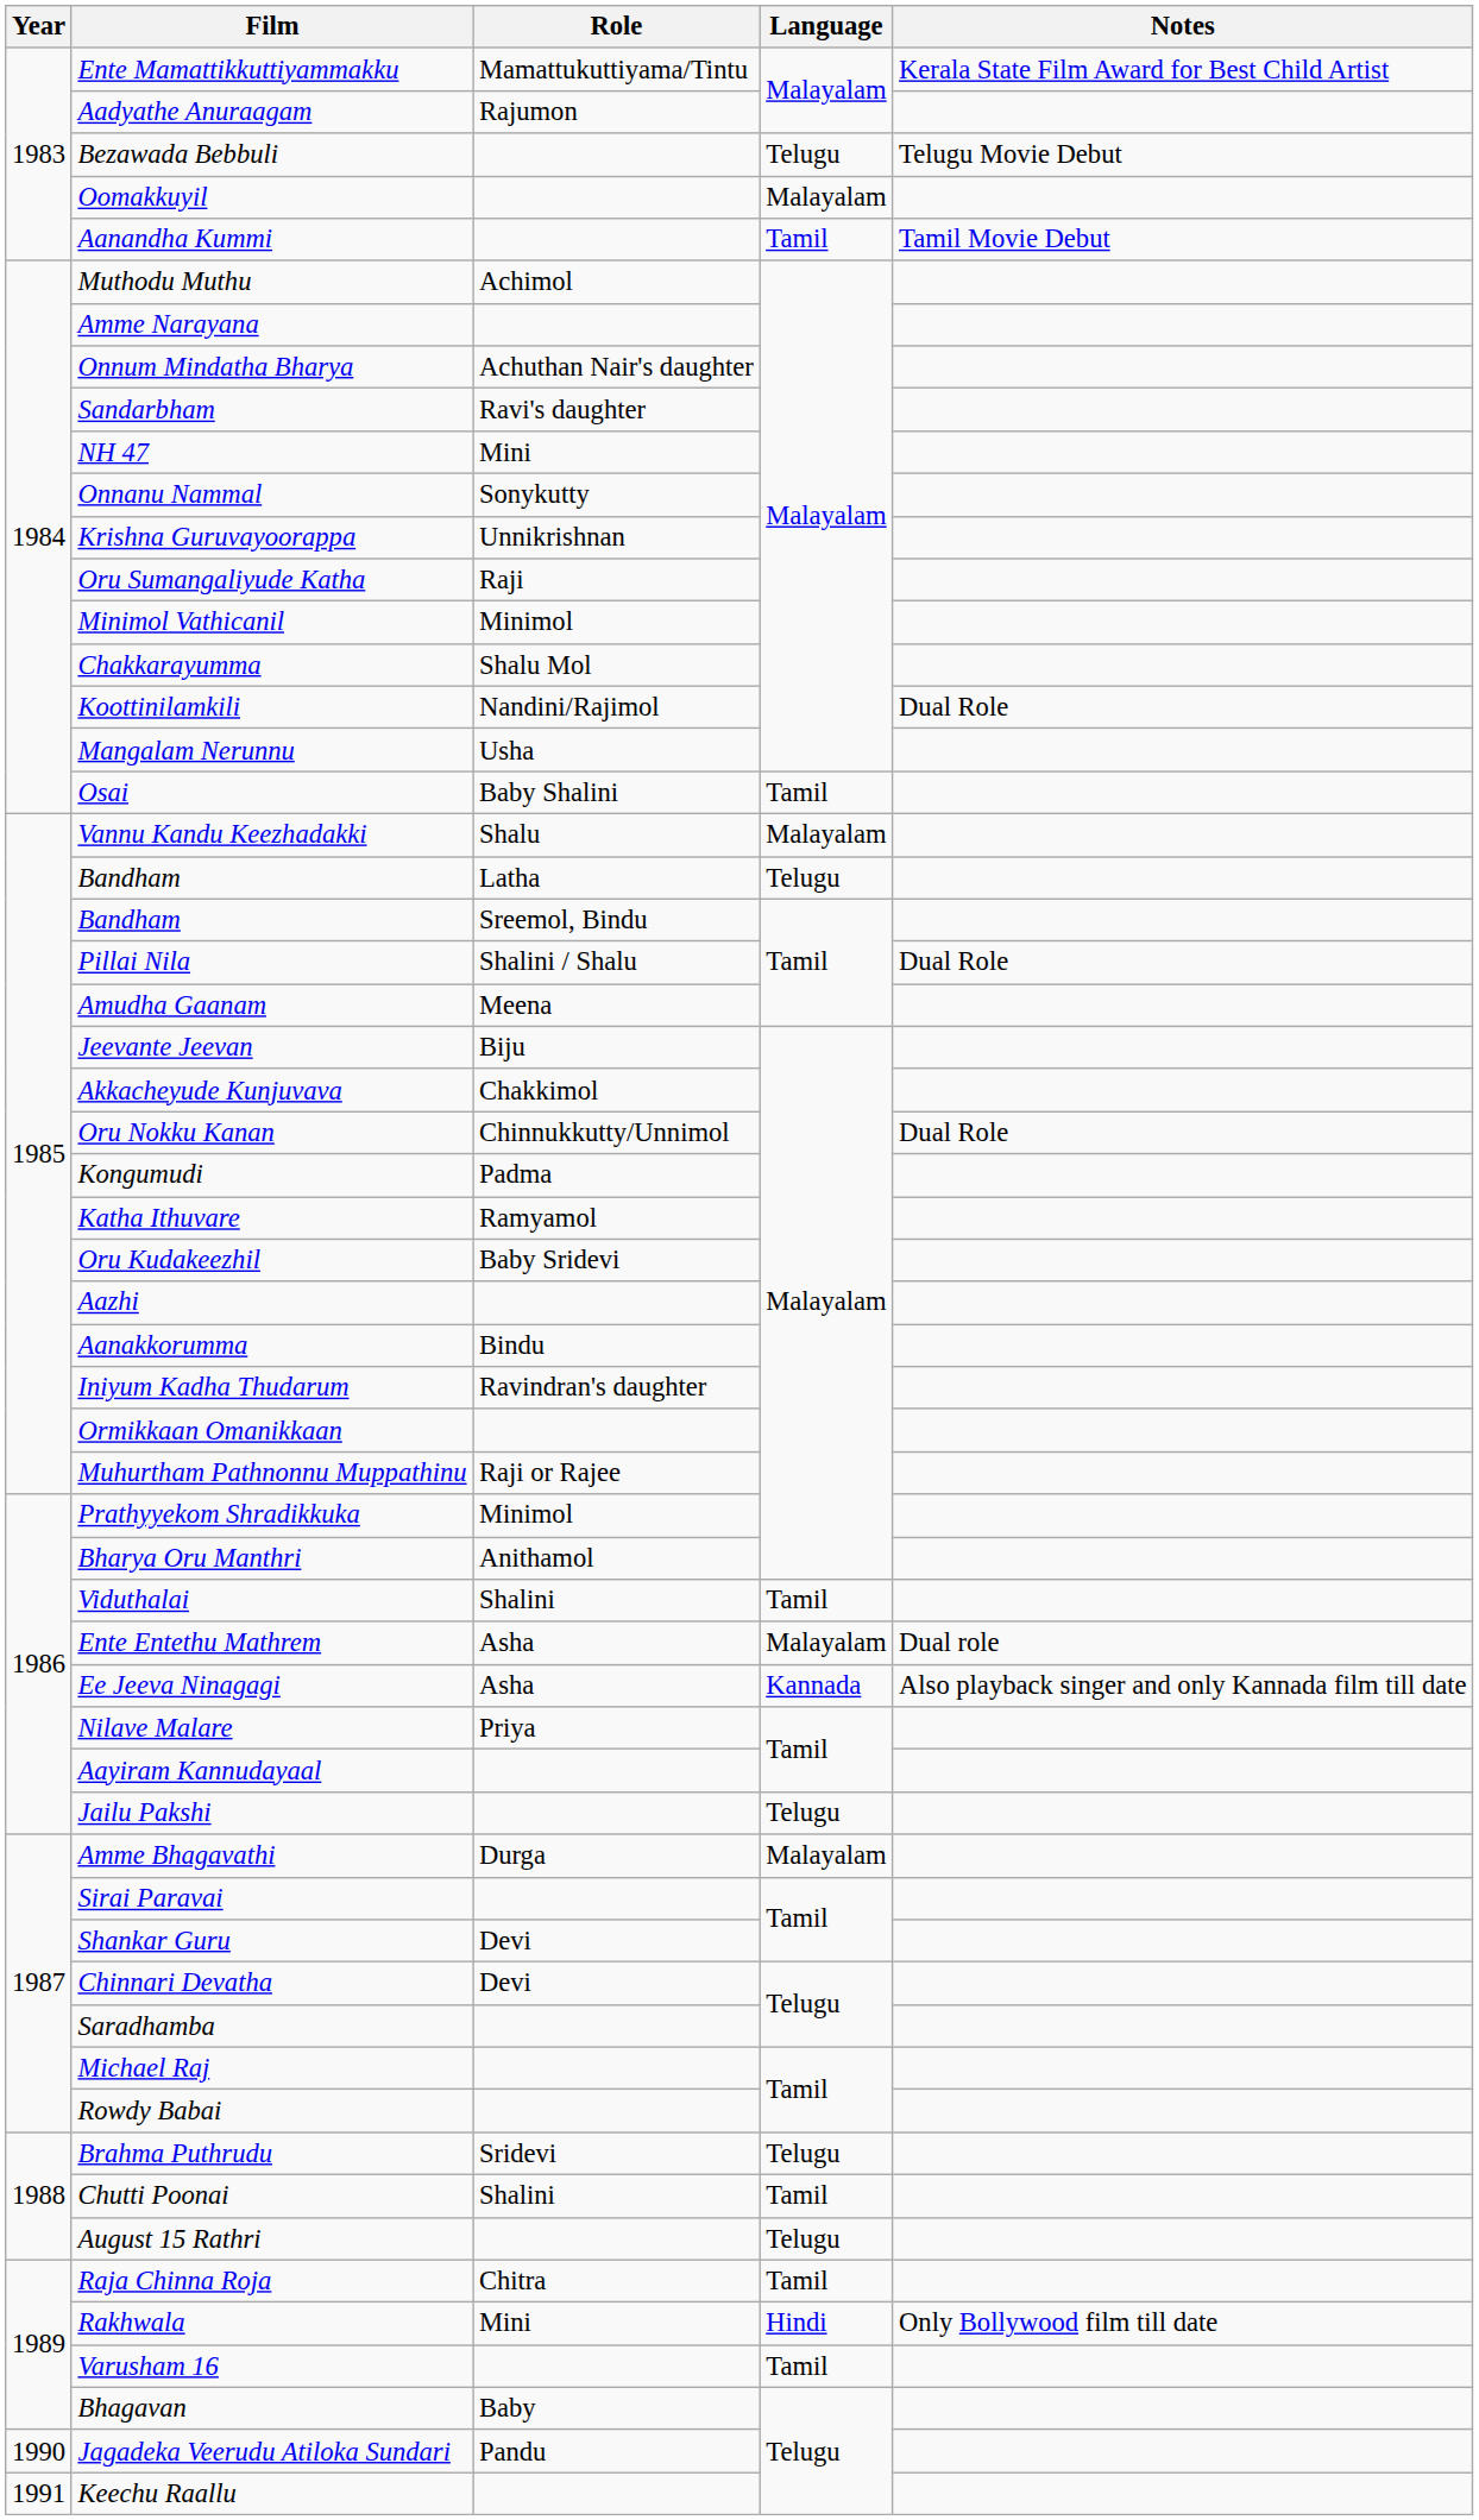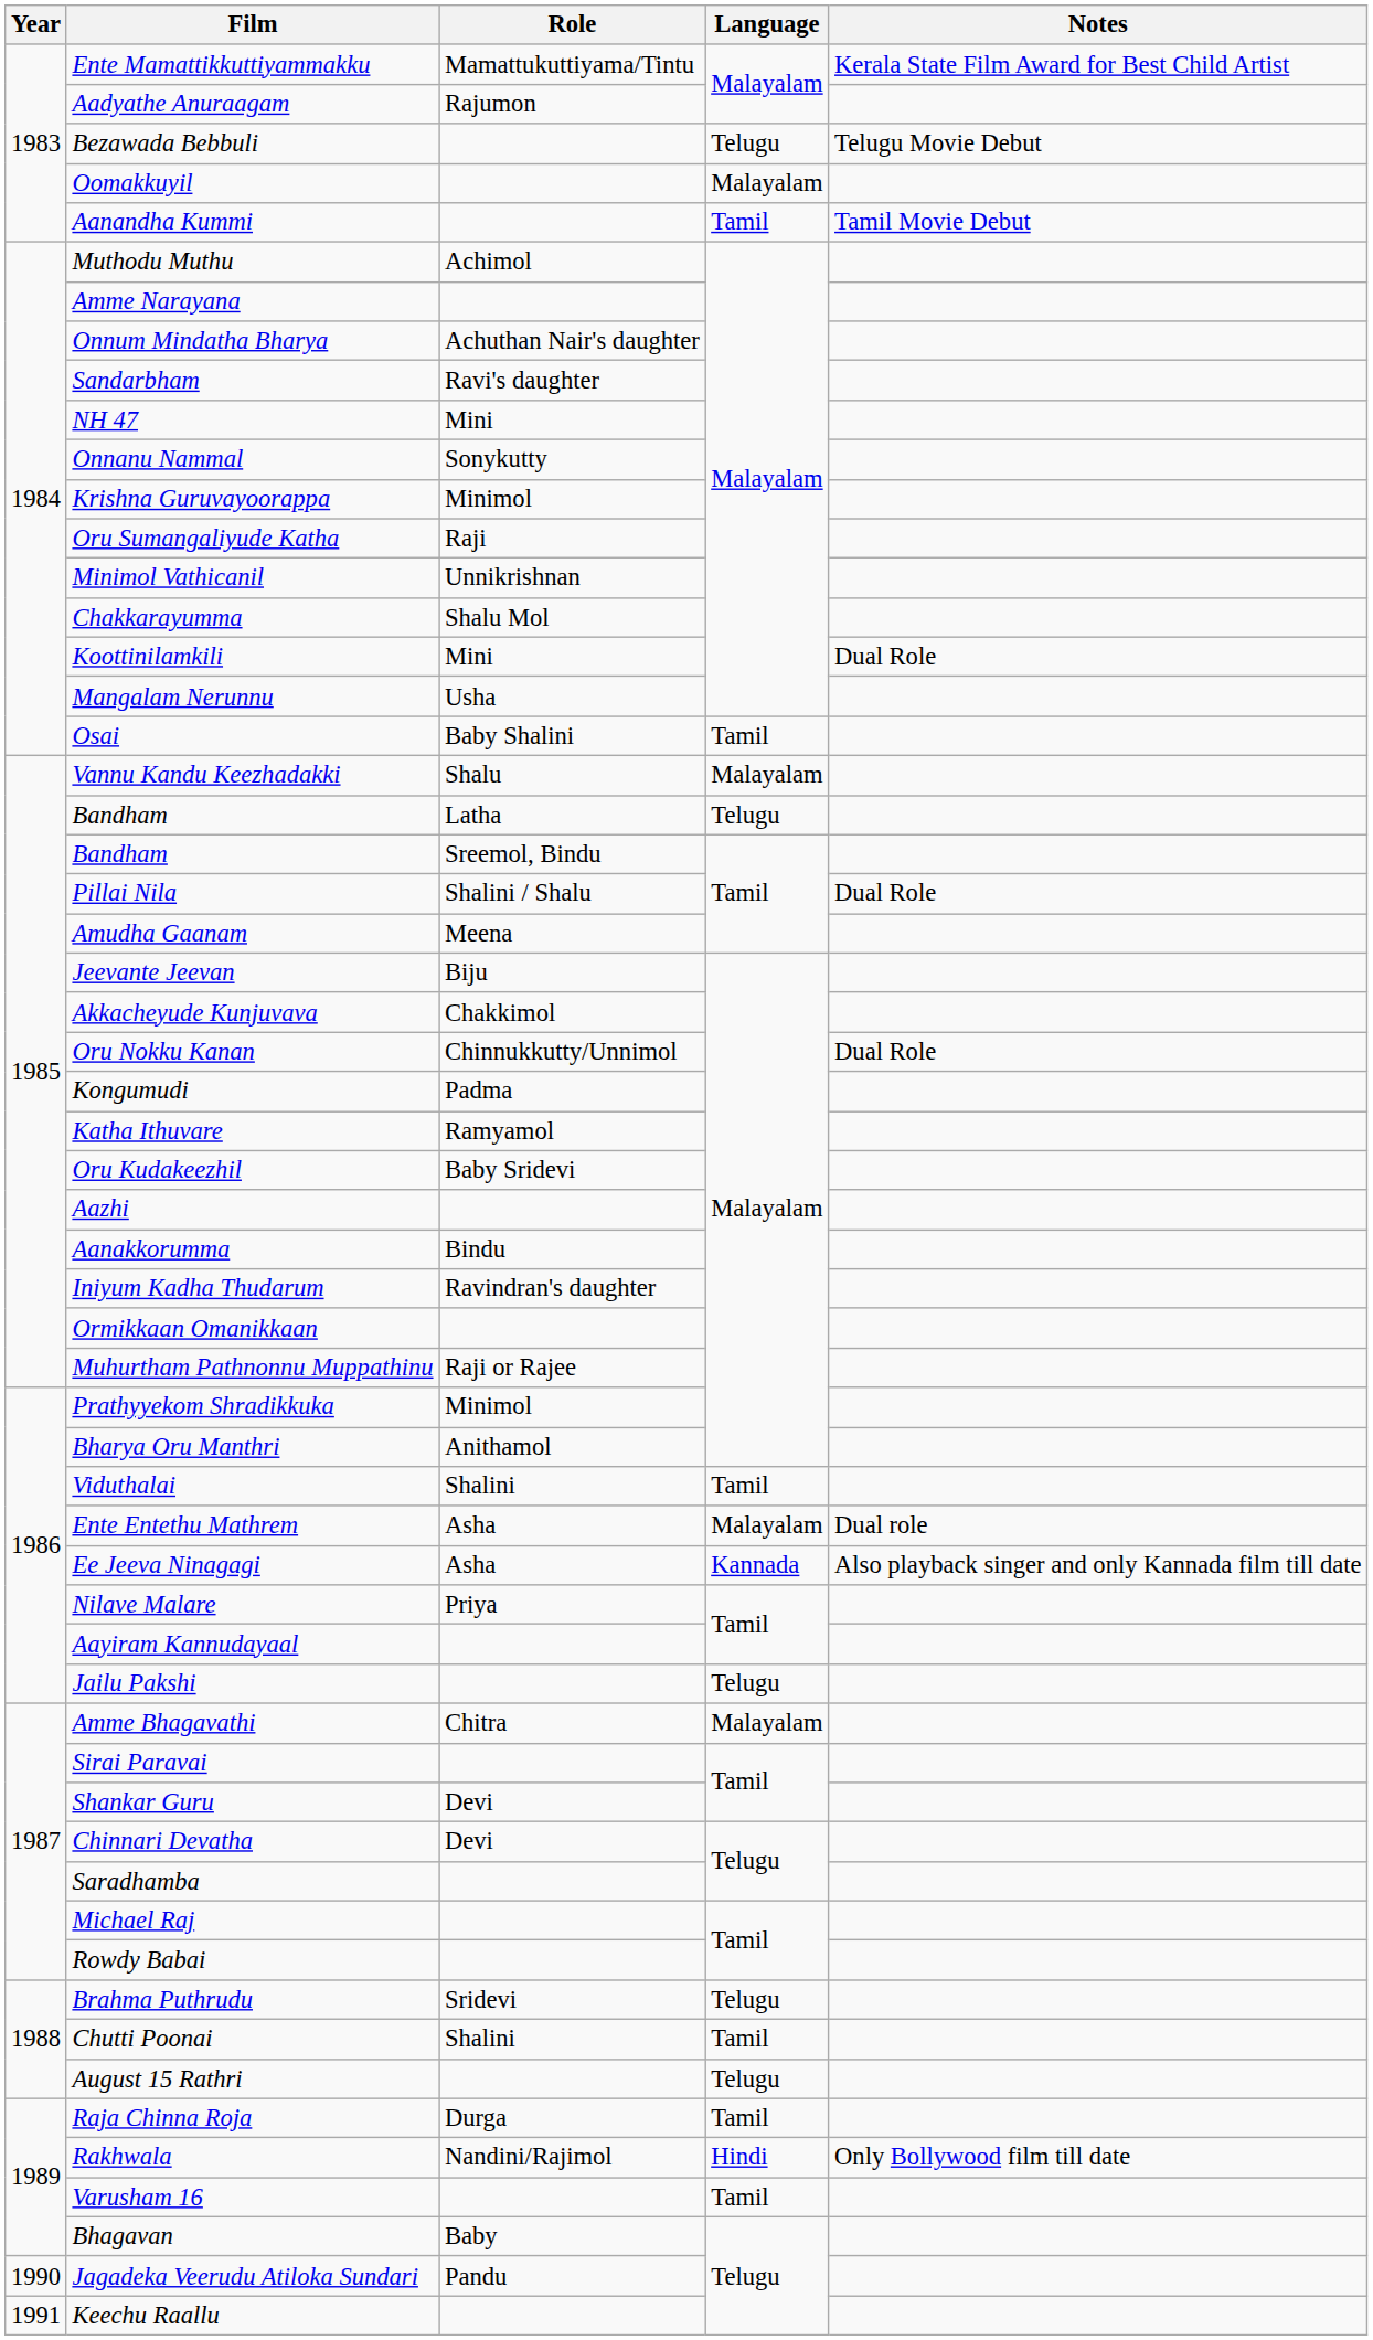Krishna Guruvayoorappa | Role: Unnikrishnan -> Minimol
Minimol Vathicanil | Role: Minimol -> Unnikrishnan
Koottinilamkili | Role: Nandini/Rajimol -> Mini
Amme Bhagavathi | Role: Durga -> Chitra
Raja Chinna Roja | Role: Chitra -> Durga
Rakhwala | Role: Mini -> Nandini/Rajimol
